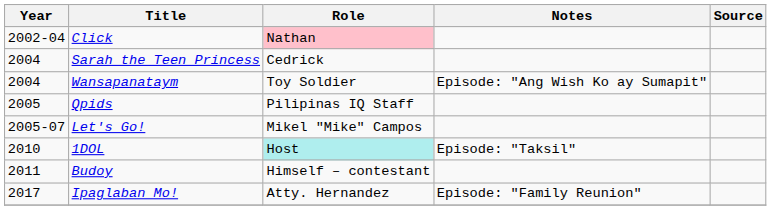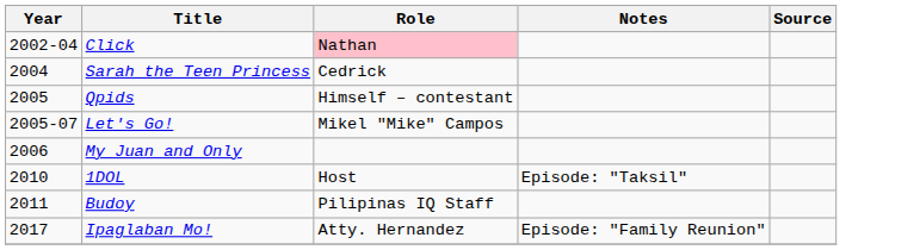- row: 2004 | Wansapanataym | Toy Soldier | Episode: "Ang Wish Ko ay Sumapit"
Qpids | Role: Pilipinas IQ Staff -> Himself – contestant
+ row: 2006 | My Juan and Only
1DOL | Role: paleturquoise background -> no background
Budoy | Role: Himself – contestant -> Pilipinas IQ Staff
